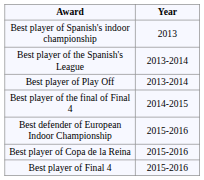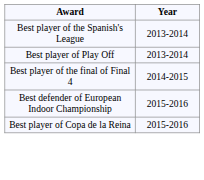- row: Best player of Spanish's indoor championship | 2013
- row: Best player of Final 4 | 2015-2016
